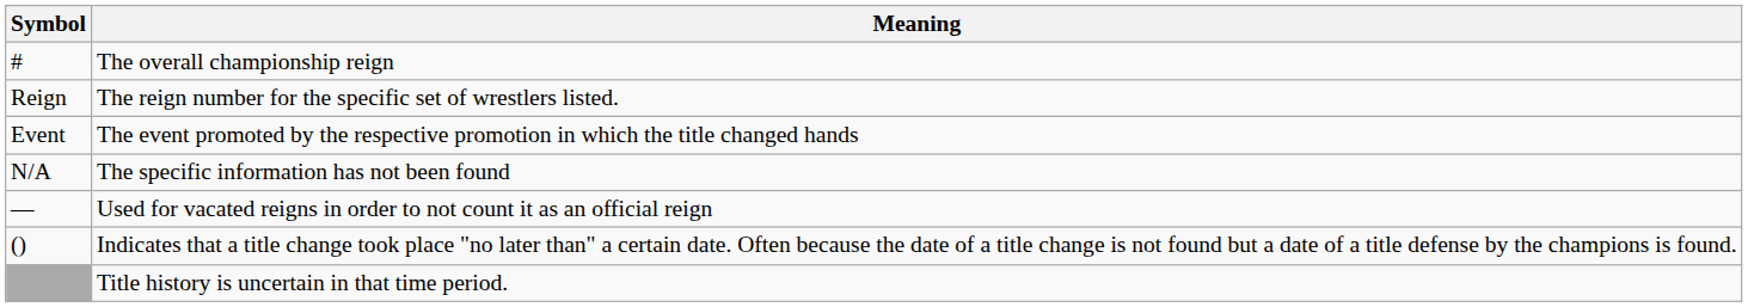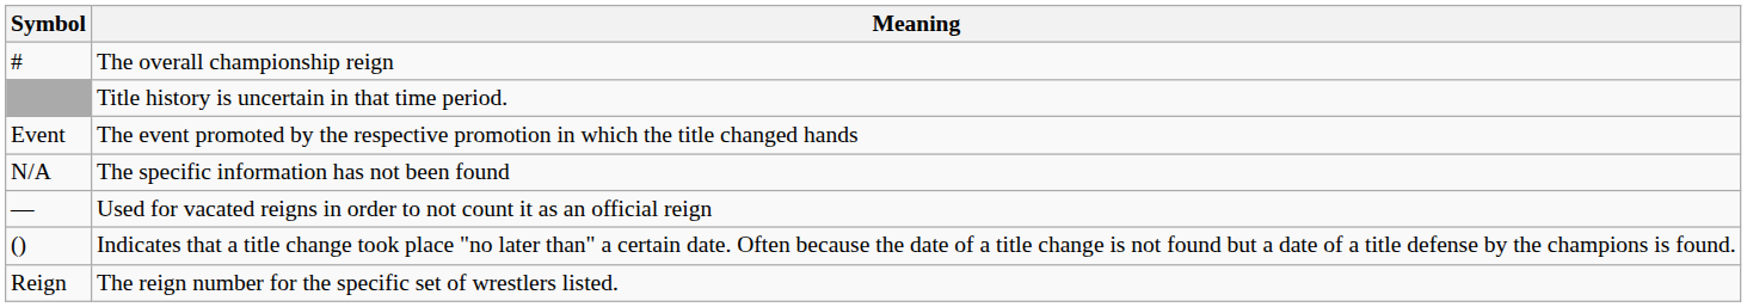rows swapped: The reign number for the specific set of wrestlers listed. <-> Title history is uncertain in that time period.
